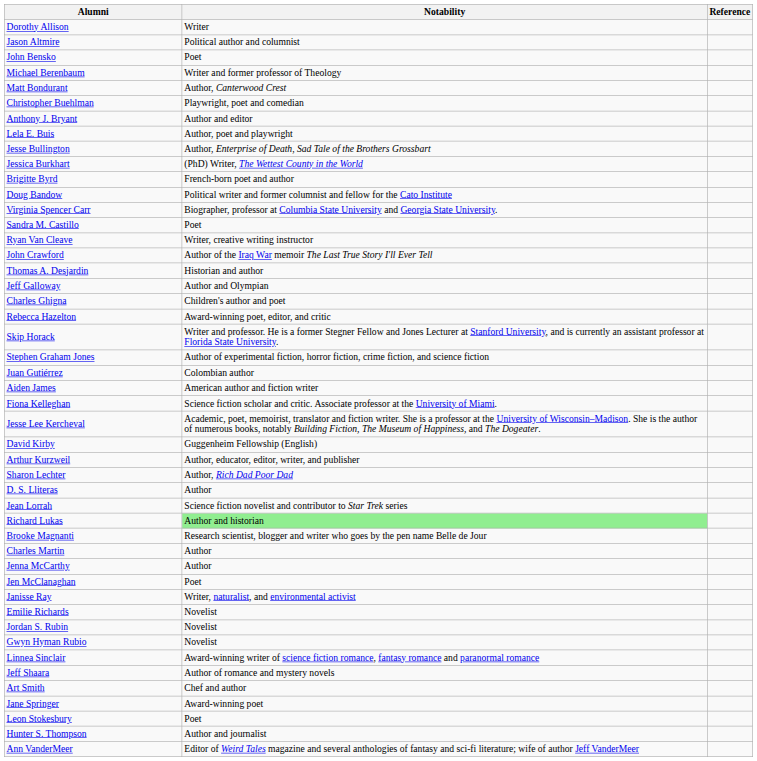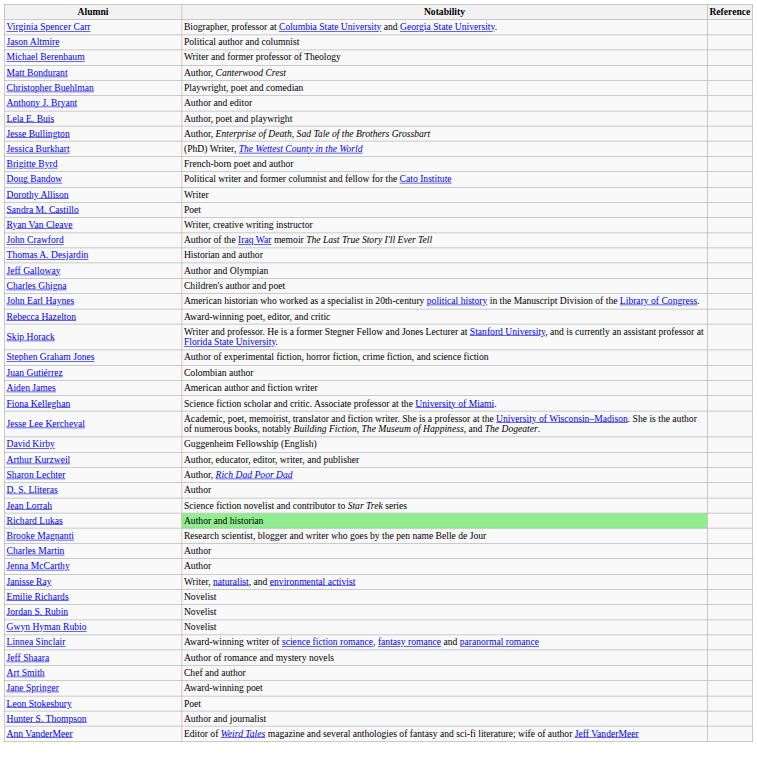rows swapped: Dorothy Allison <-> Virginia Spencer Carr
- row: John Bensko | Poet
+ row: John Earl Haynes | American historian who worked as a specialist in 20th-century political history in the Manuscript Division of the Library of Congress.
- row: Jen McClanaghan | Poet
